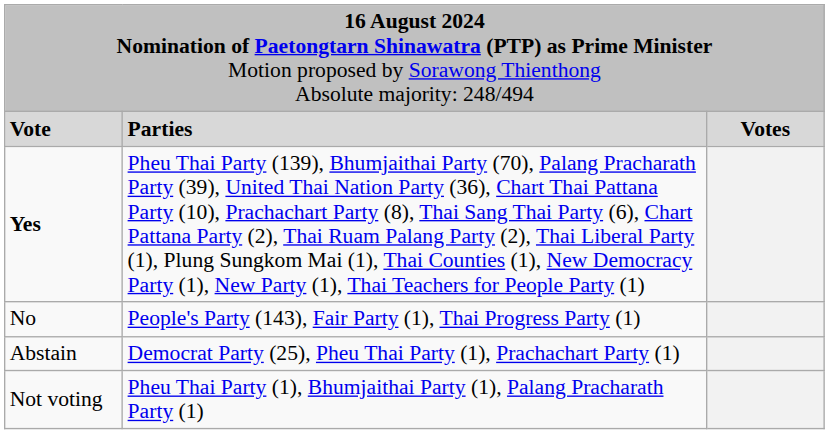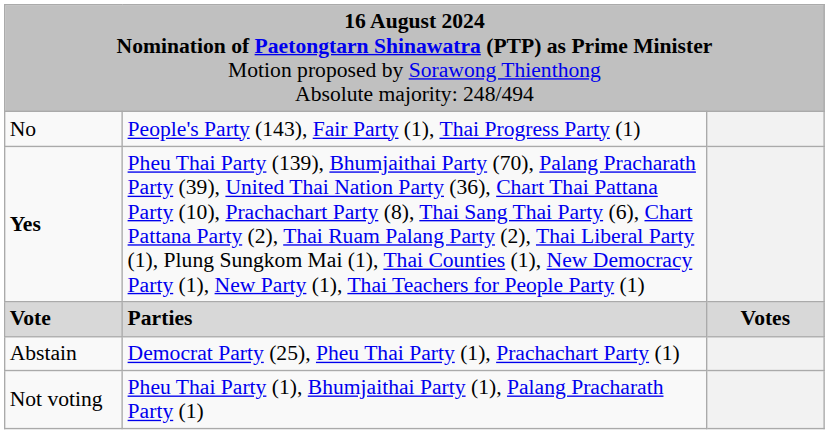rows swapped: Vote <-> No
